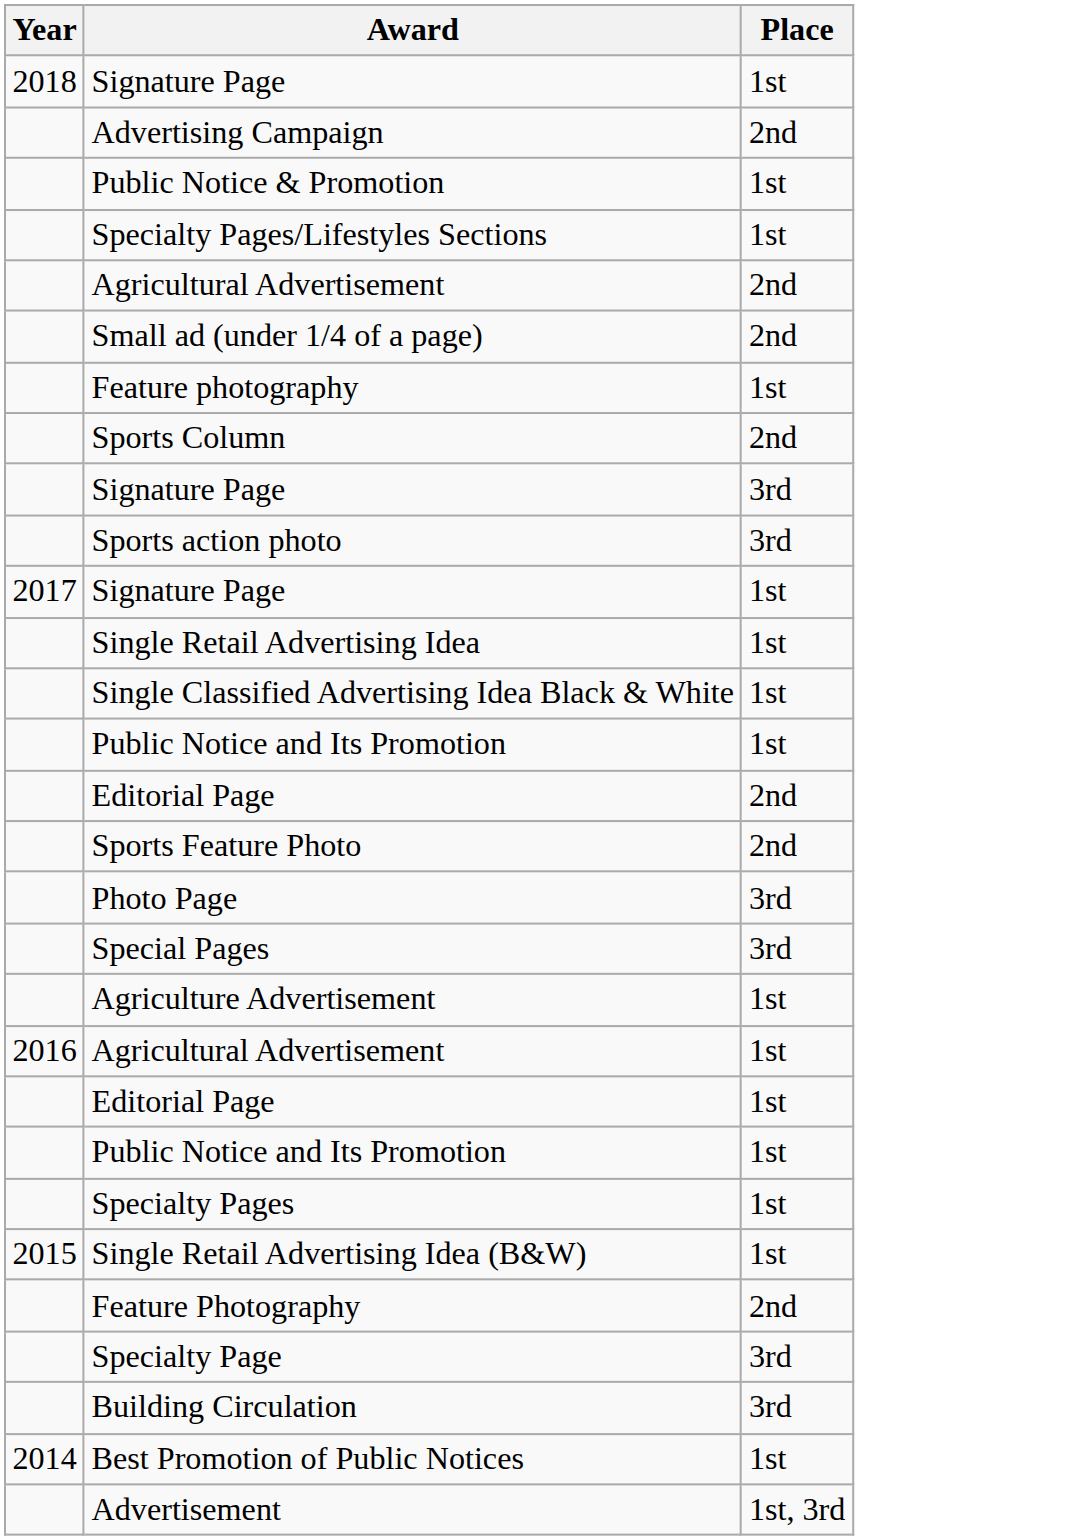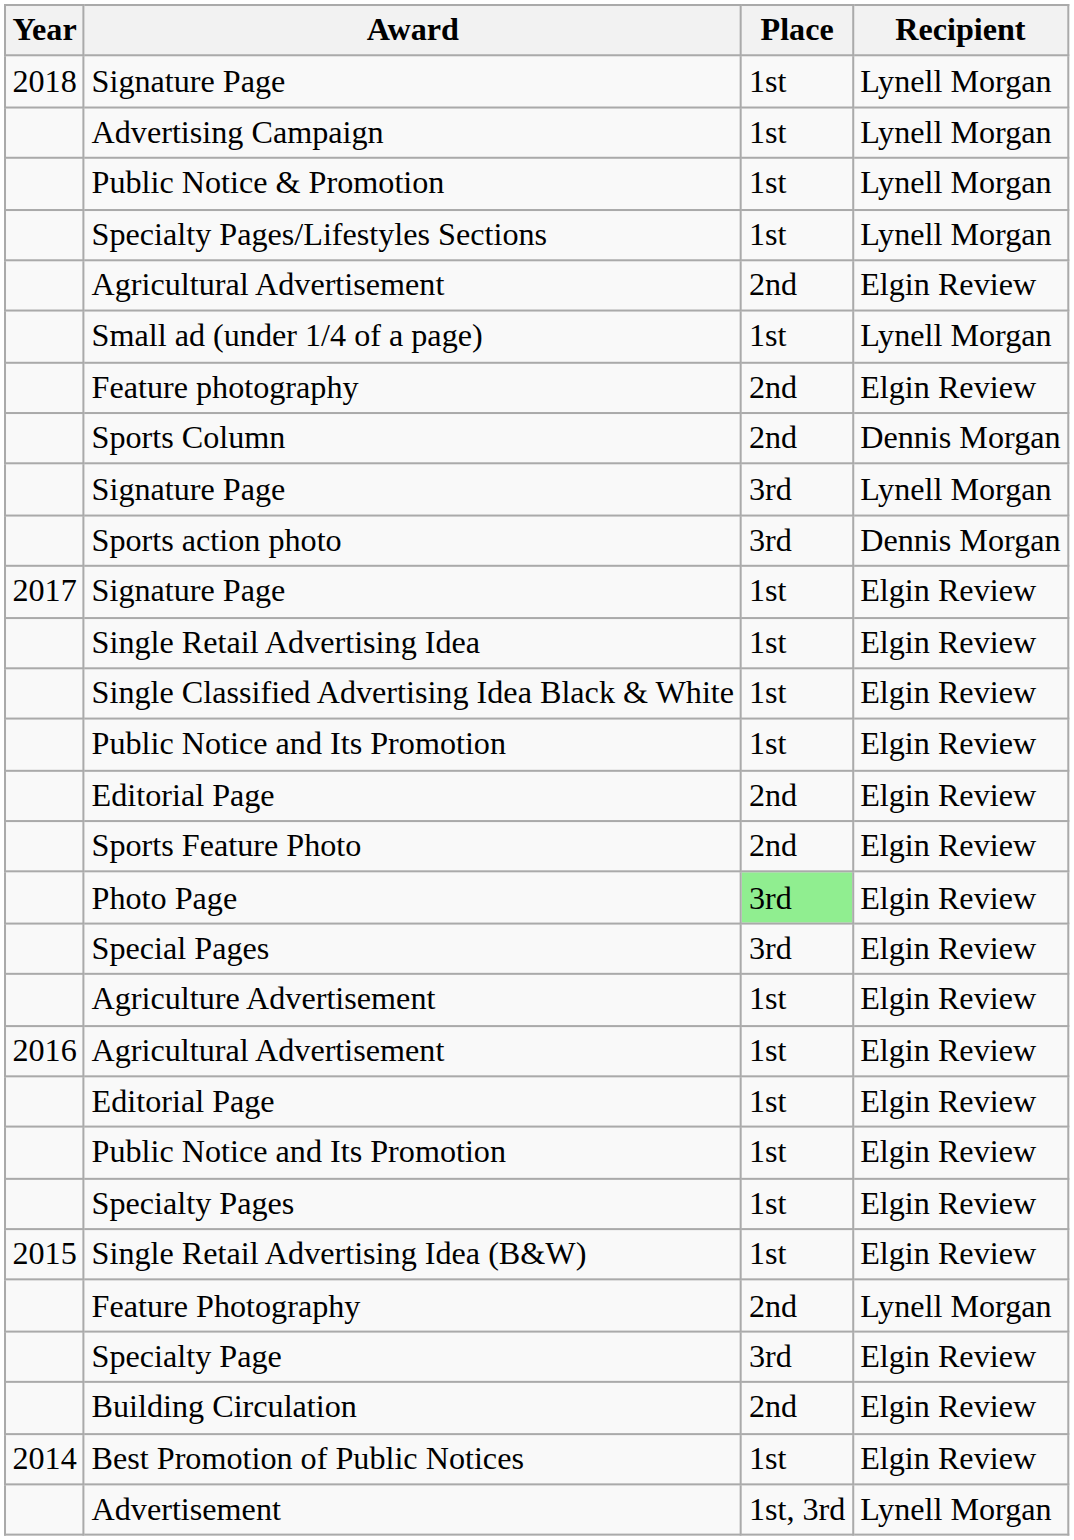+ column: Recipient | Lynell Morgan | Lynell Morgan | Lynell Morgan | Lynell Morgan | Elgin Review | Lynell Morgan | Elgin Review | Dennis Morgan | Lynell Morgan | Dennis Morgan | Elgin Review | Elgin Review | Elgin Review | Elgin Review | Elgin Review | Elgin Review | Elgin Review | Elgin Review | Elgin Review | Elgin Review | Elgin Review | Elgin Review | Elgin Review | Elgin Review | Lynell Morgan | Elgin Review | Elgin Review | Elgin Review | Lynell Morgan
Advertising Campaign | Place: 2nd -> 1st
Small ad (under 1/4 of a page) | Place: 2nd -> 1st
Feature photography | Place: 1st -> 2nd
Photo Page | Place: no background -> lightgreen background
Building Circulation | Place: 3rd -> 2nd
